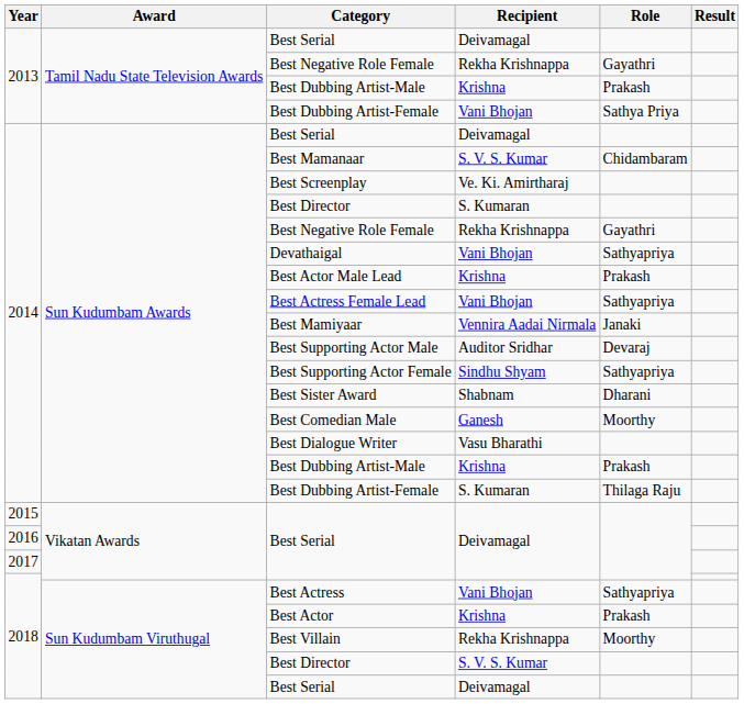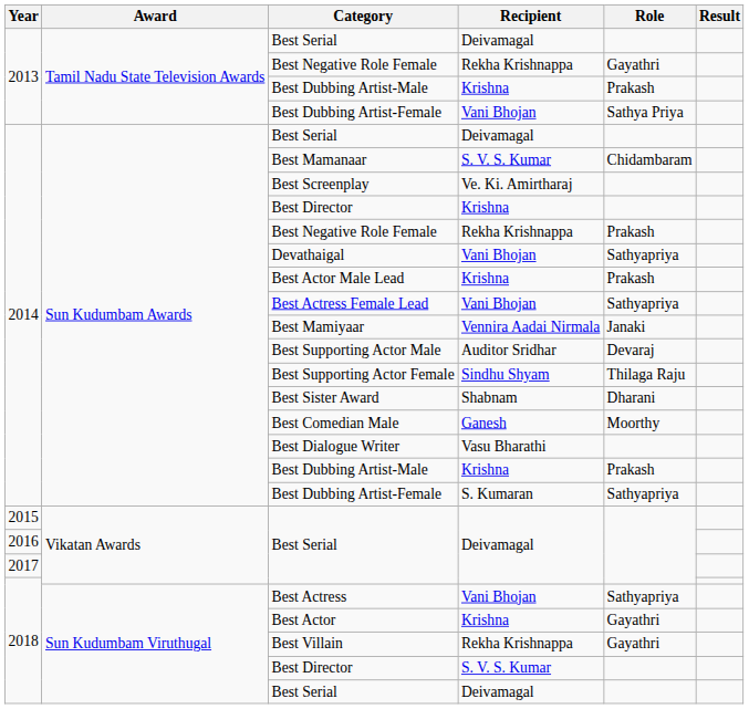2014 / Best Director | Recipient: S. Kumaran -> Krishna
2014 / Best Negative Role Female | Role: Gayathri -> Prakash
Best Supporting Actor Female | Role: Sathyapriya -> Thilaga Raju
2014 / Best Dubbing Artist-Female | Role: Thilaga Raju -> Sathyapriya
Best Actor | Role: Prakash -> Gayathri
Best Villain | Role: Moorthy -> Gayathri
